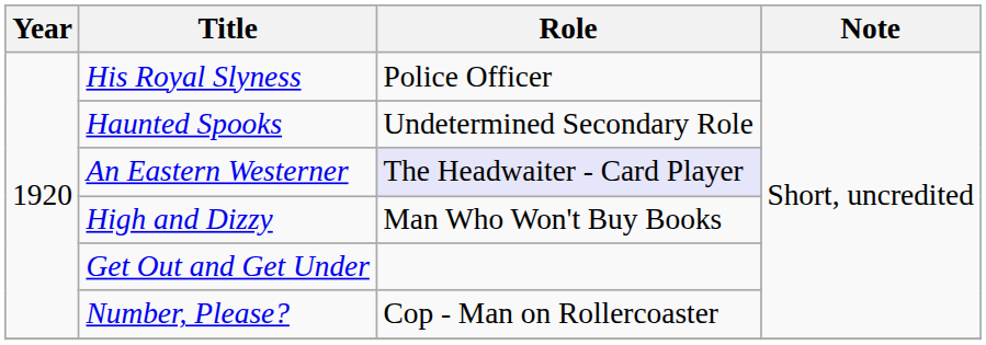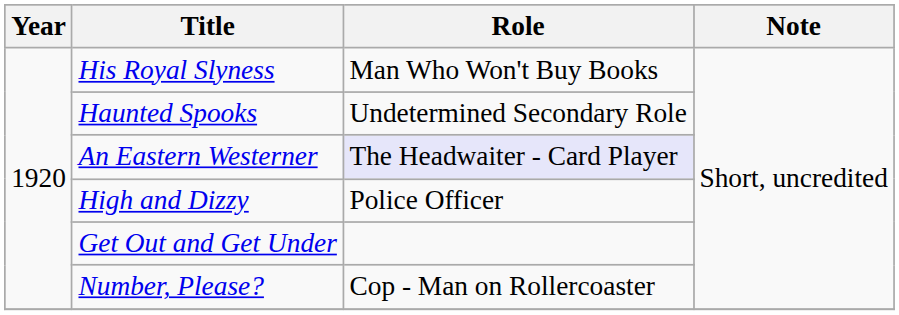His Royal Slyness | Role: Police Officer -> Man Who Won't Buy Books
High and Dizzy | Role: Man Who Won't Buy Books -> Police Officer
